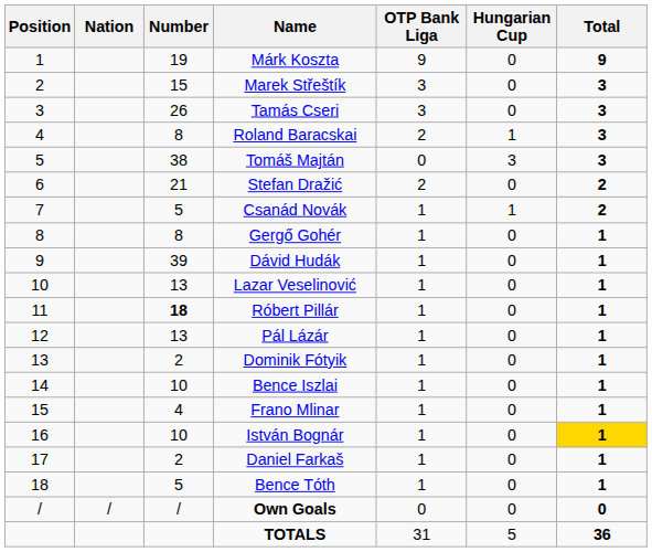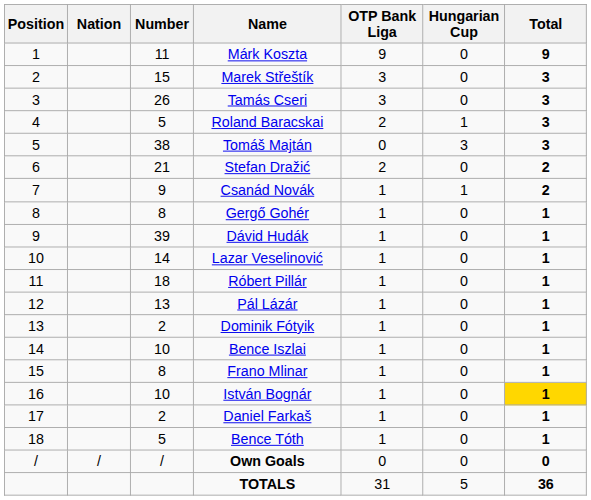Márk Koszta | Number: 19 -> 11
Roland Baracskai | Number: 8 -> 5
Csanád Novák | Number: 5 -> 9
Lazar Veselinović | Number: 13 -> 14
Róbert Pillár | Number: bold -> normal
Frano Mlinar | Number: 4 -> 8
